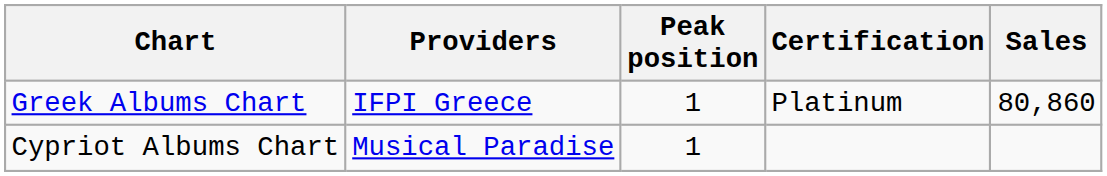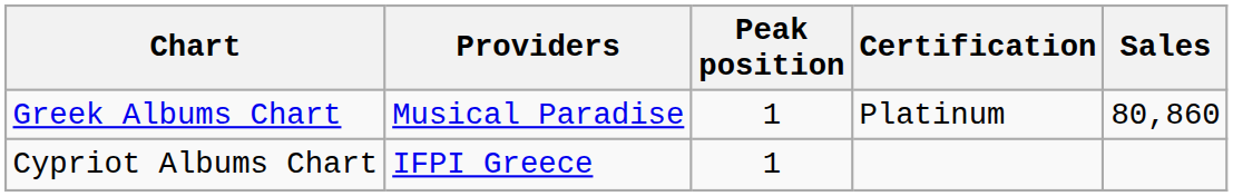Greek Albums Chart | Providers: IFPI Greece -> Musical Paradise
Cypriot Albums Chart | Providers: Musical Paradise -> IFPI Greece
